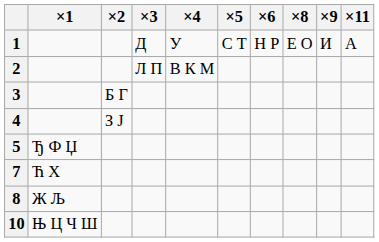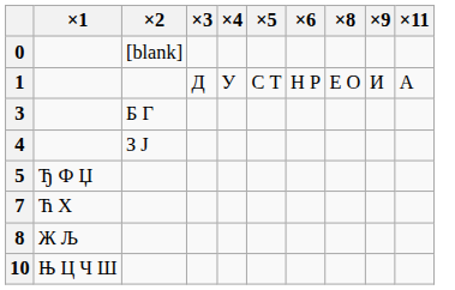+ row: 0 | [blank]
- row: 2 | Л П | В К М
